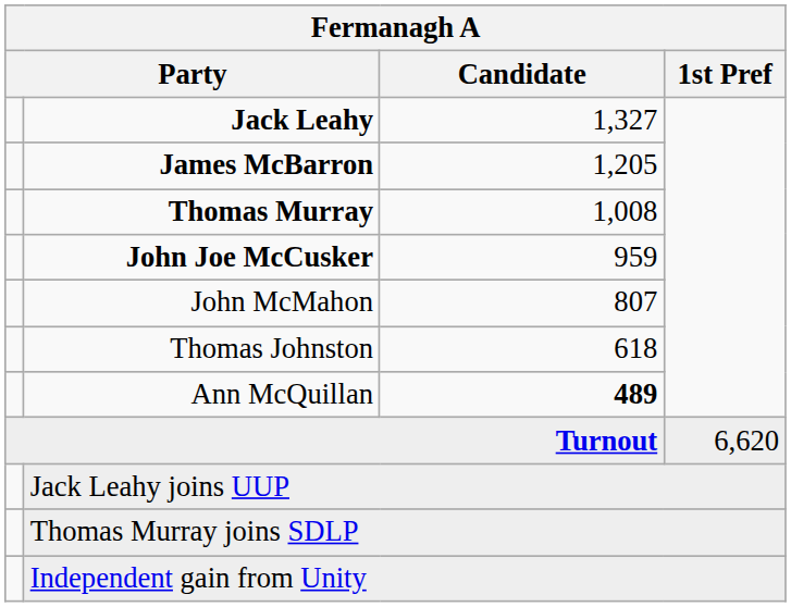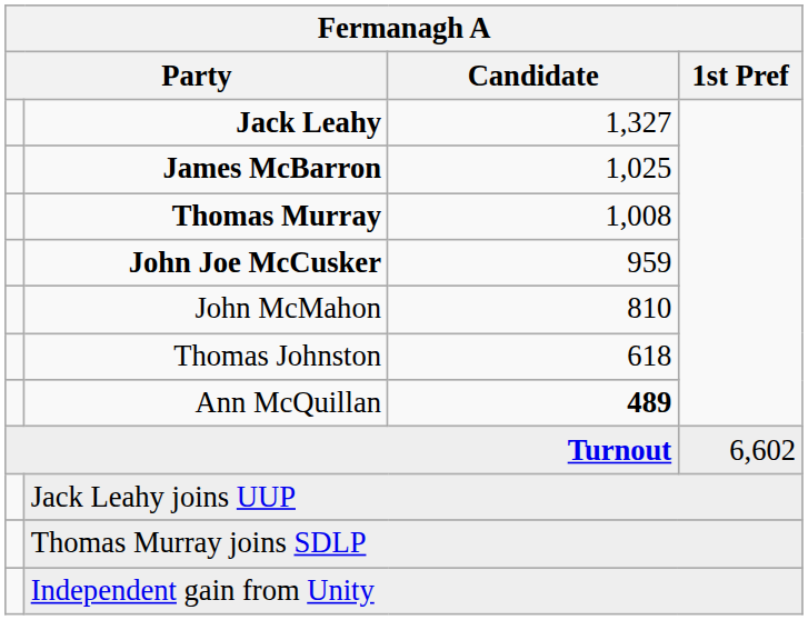James McBarron | Candidate: 1,205 -> 1,025
John McMahon | Candidate: 807 -> 810
Turnout | 1st Pref: 6,620 -> 6,602
